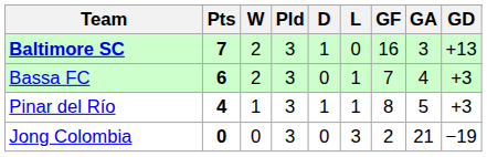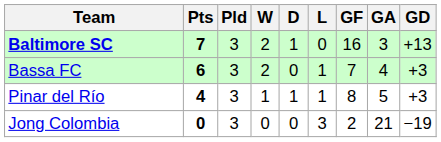columns swapped: Pld <-> W
